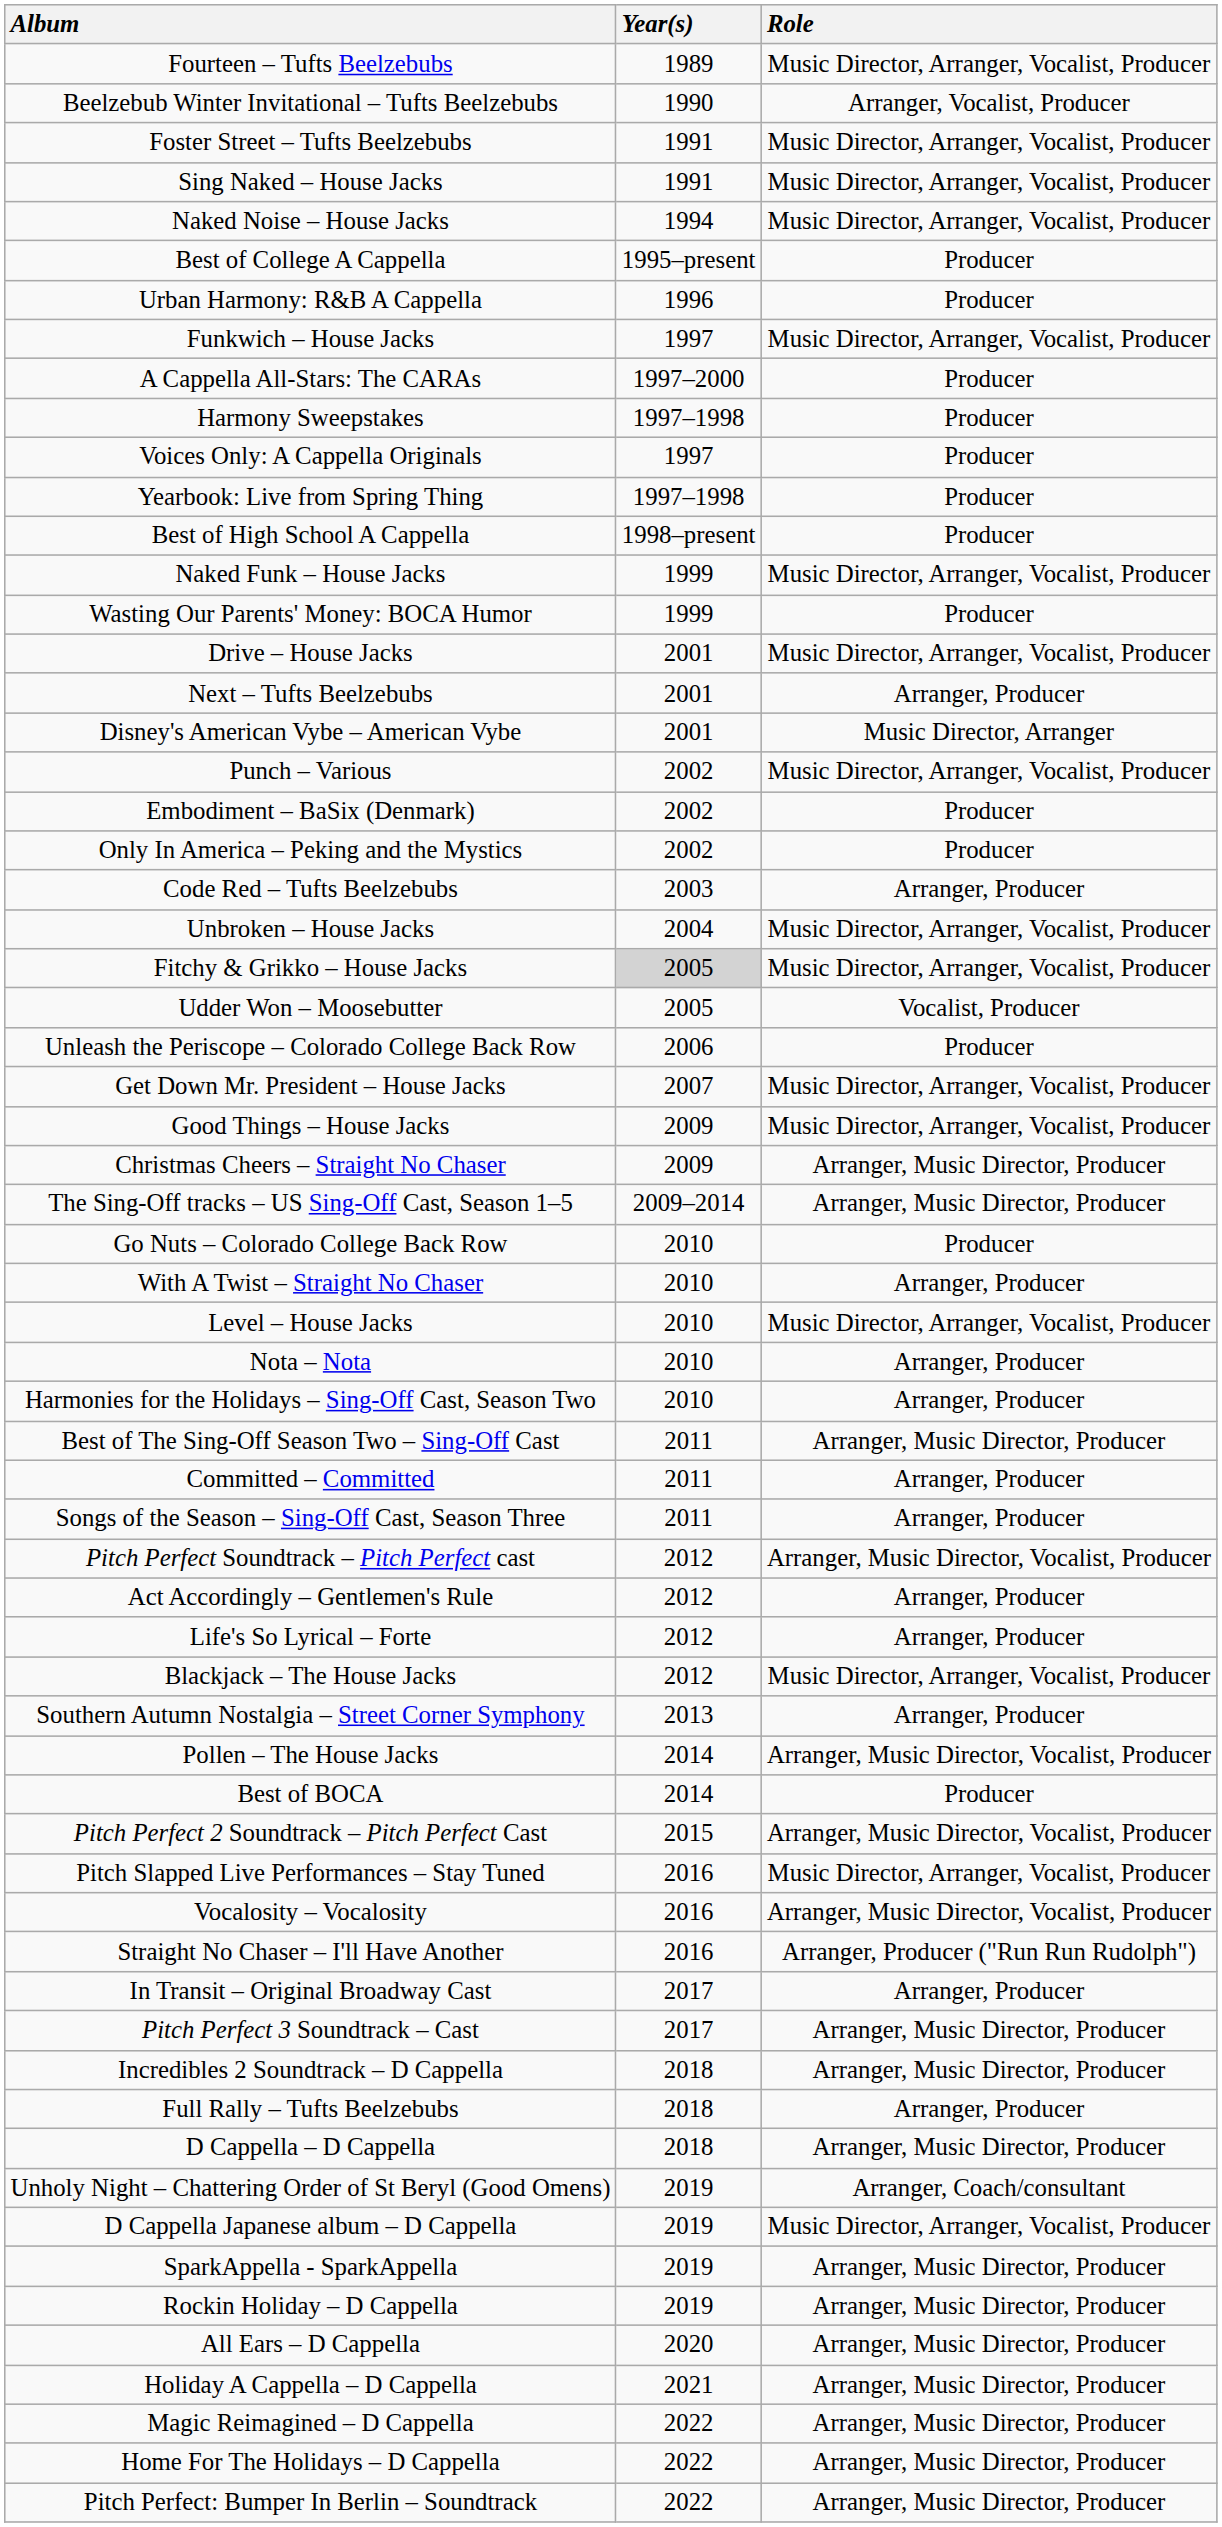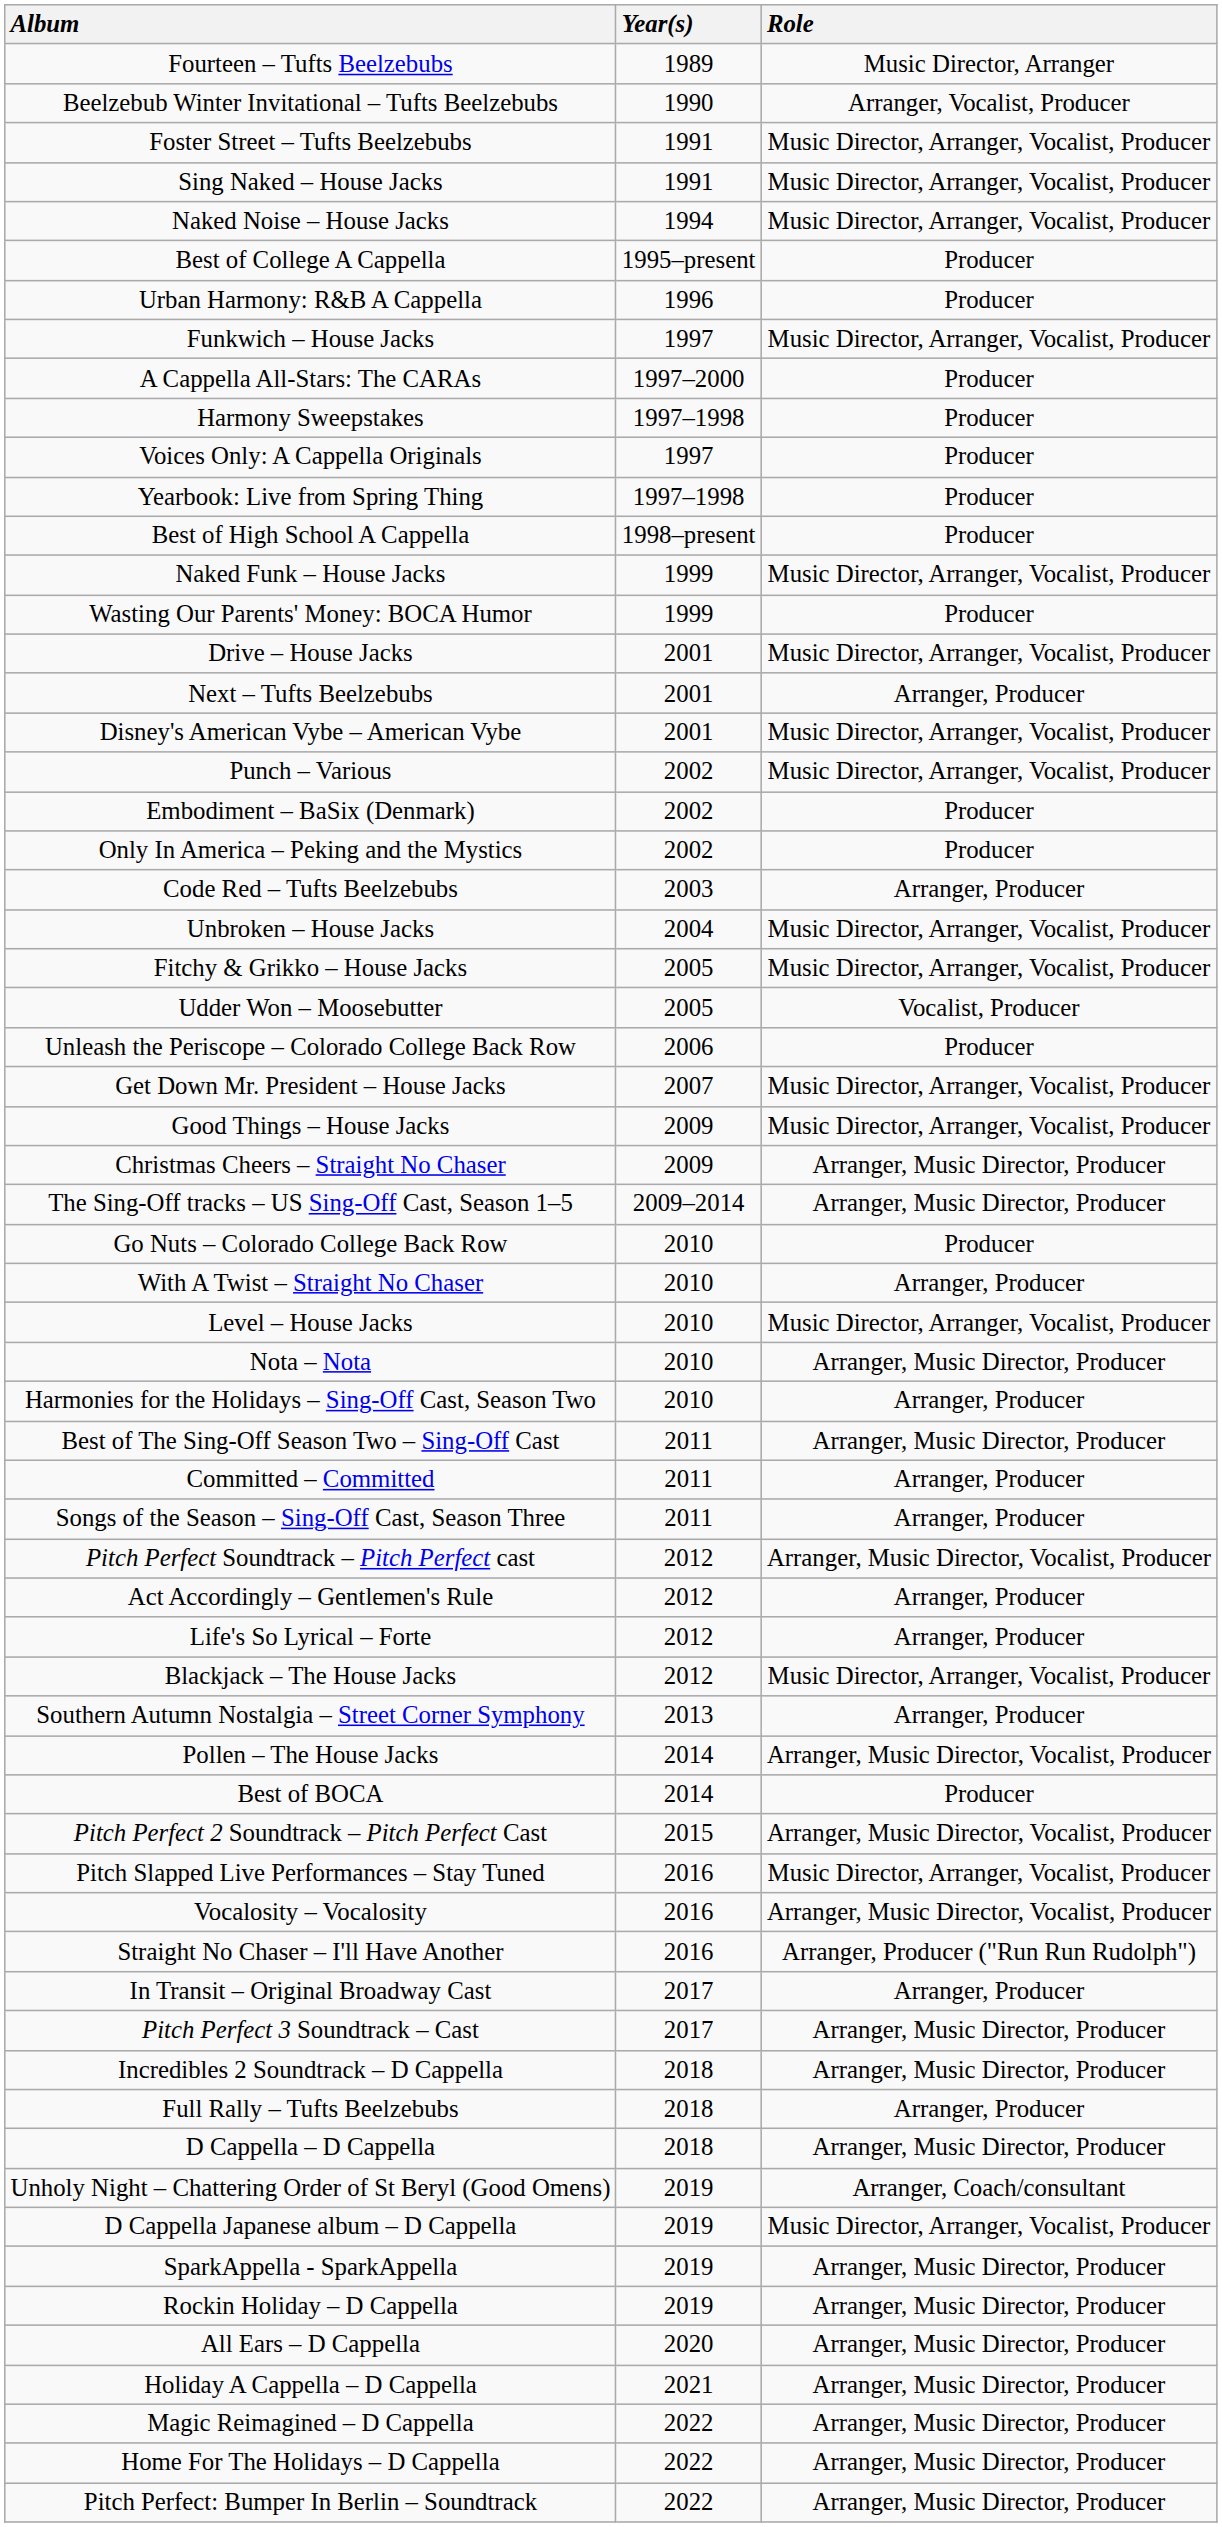Fourteen – Tufts Beelzebubs | Role: Music Director, Arranger, Vocalist, Producer -> Music Director, Arranger
Disney's American Vybe – American Vybe | Role: Music Director, Arranger -> Music Director, Arranger, Vocalist, Producer
Fitchy & Grikko – House Jacks | Year(s): lightgrey background -> no background
Nota – Nota | Role: Arranger, Producer -> Arranger, Music Director, Producer
